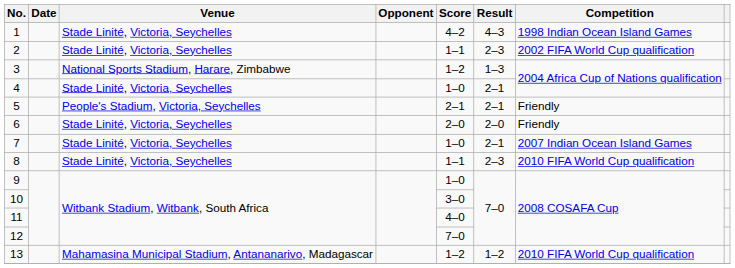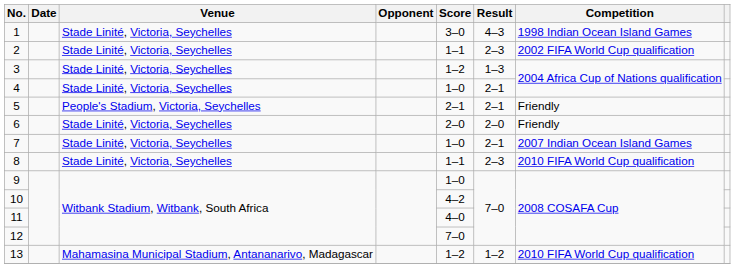1 | Score: 4–2 -> 3–0
3 | Venue: National Sports Stadium, Harare, Zimbabwe -> Stade Linité, Victoria, Seychelles
10 | Score: 3–0 -> 4–2
